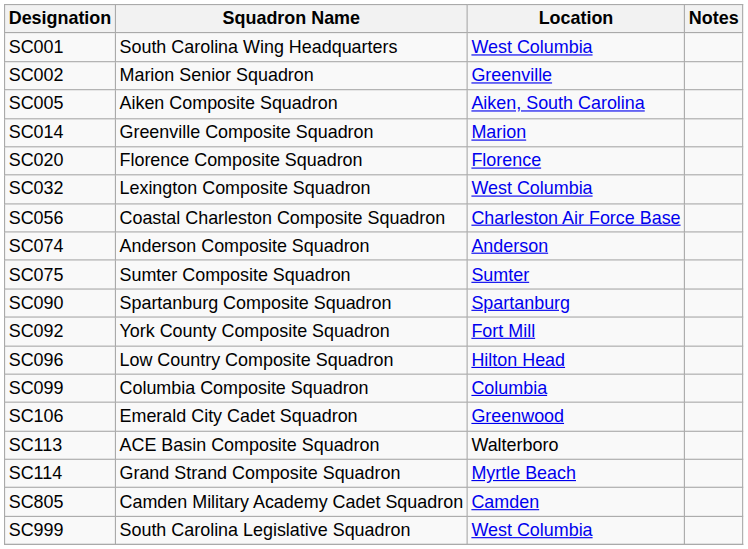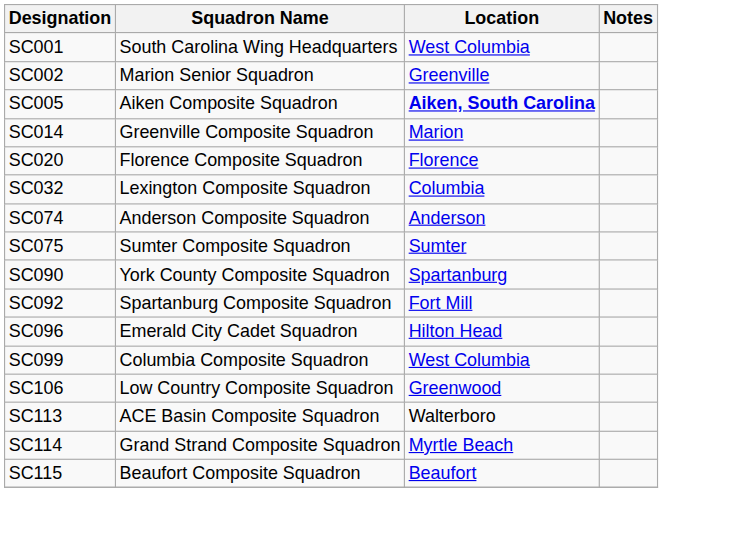SC005 | Location: normal -> bold
SC032 | Location: West Columbia -> Columbia
- row: SC056 | Coastal Charleston Composite Squadron | Charleston Air Force Base
SC090 | Squadron Name: Spartanburg Composite Squadron -> York County Composite Squadron
SC092 | Squadron Name: York County Composite Squadron -> Spartanburg Composite Squadron
SC096 | Squadron Name: Low Country Composite Squadron -> Emerald City Cadet Squadron
SC099 | Location: Columbia -> West Columbia
SC106 | Squadron Name: Emerald City Cadet Squadron -> Low Country Composite Squadron
+ row: SC115 | Beaufort Composite Squadron | Beaufort
- row: SC805 | Camden Military Academy Cadet Squadron | Camden
- row: SC999 | South Carolina Legislative Squadron | West Columbia
